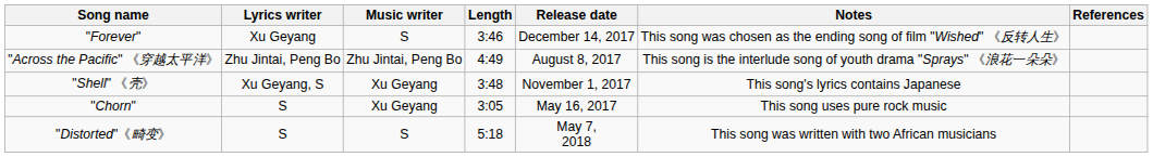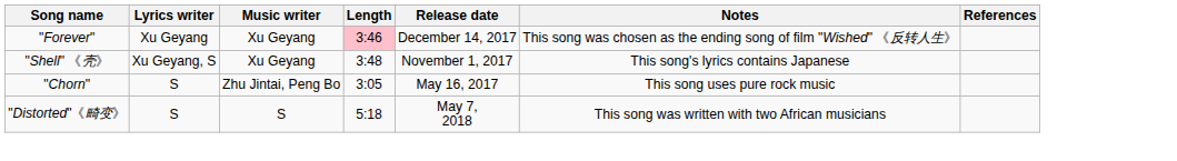"Forever" | Music writer: S -> Xu Geyang
"Forever" | Length: no background -> pink background
- row: "Across the Pacific" 《穿越太平洋》 | Zhu Jintai, Peng Bo | Zhu Jintai, Peng Bo | 4:49 | August 8, 2017 | This song is the interlude song of youth drama "Sprays" 《浪花一朵朵》
"Chorn" | Music writer: Xu Geyang -> Zhu Jintai, Peng Bo
